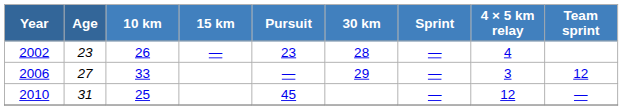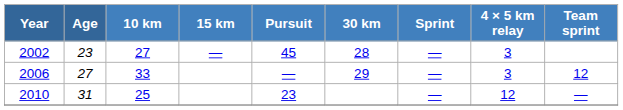2002 | 10 km: 26 -> 27
2002 | Pursuit: 23 -> 45
2002 | 4 × 5 km relay: 4 -> 3
2010 | Pursuit: 45 -> 23
